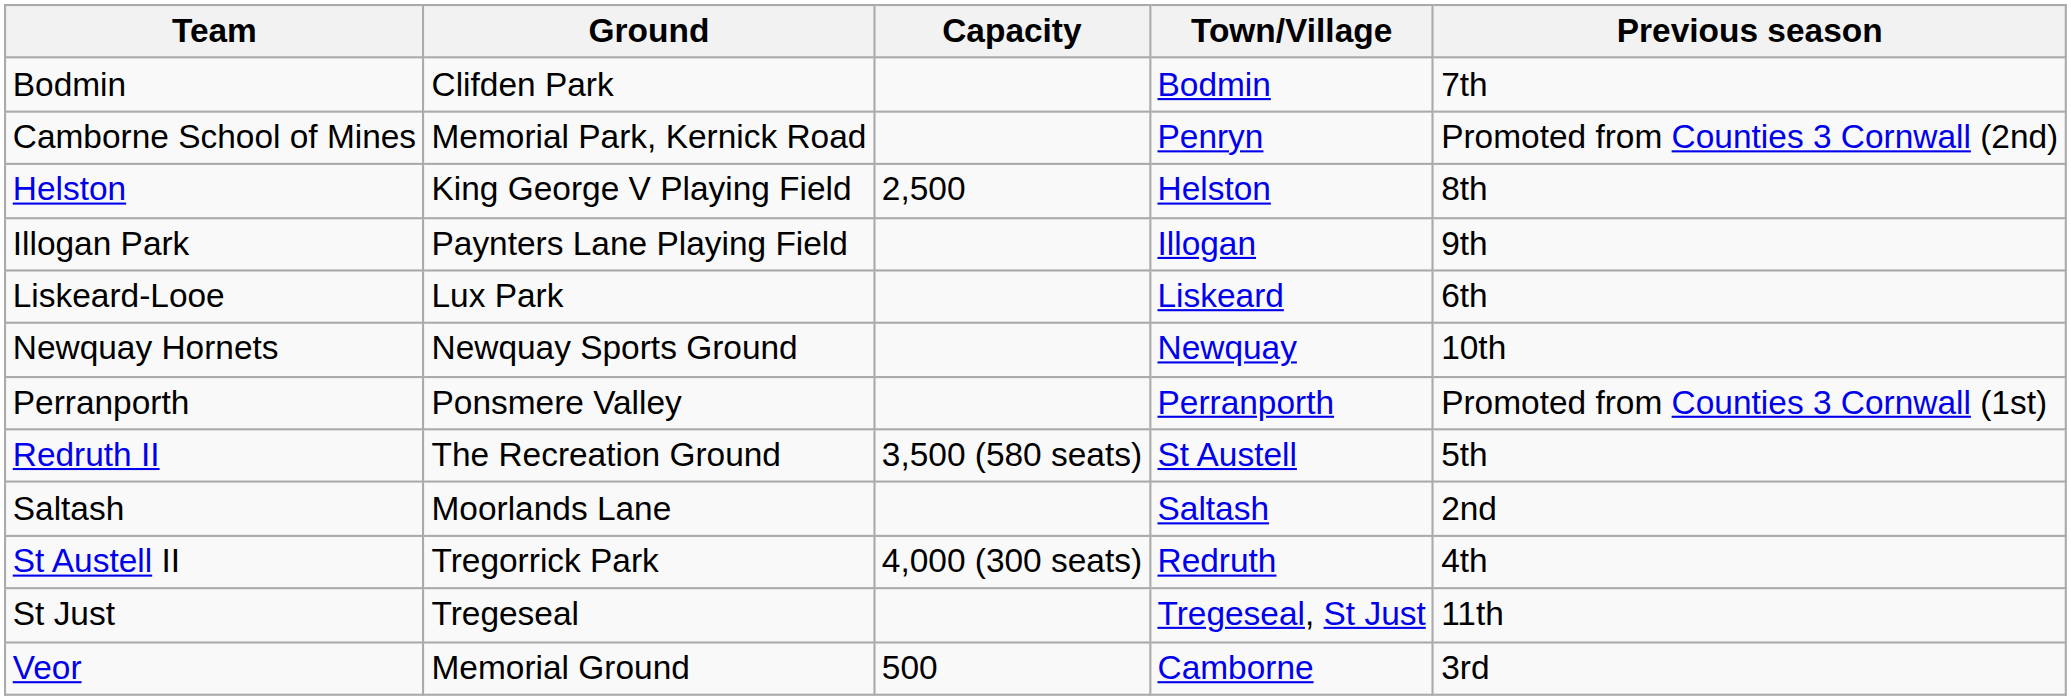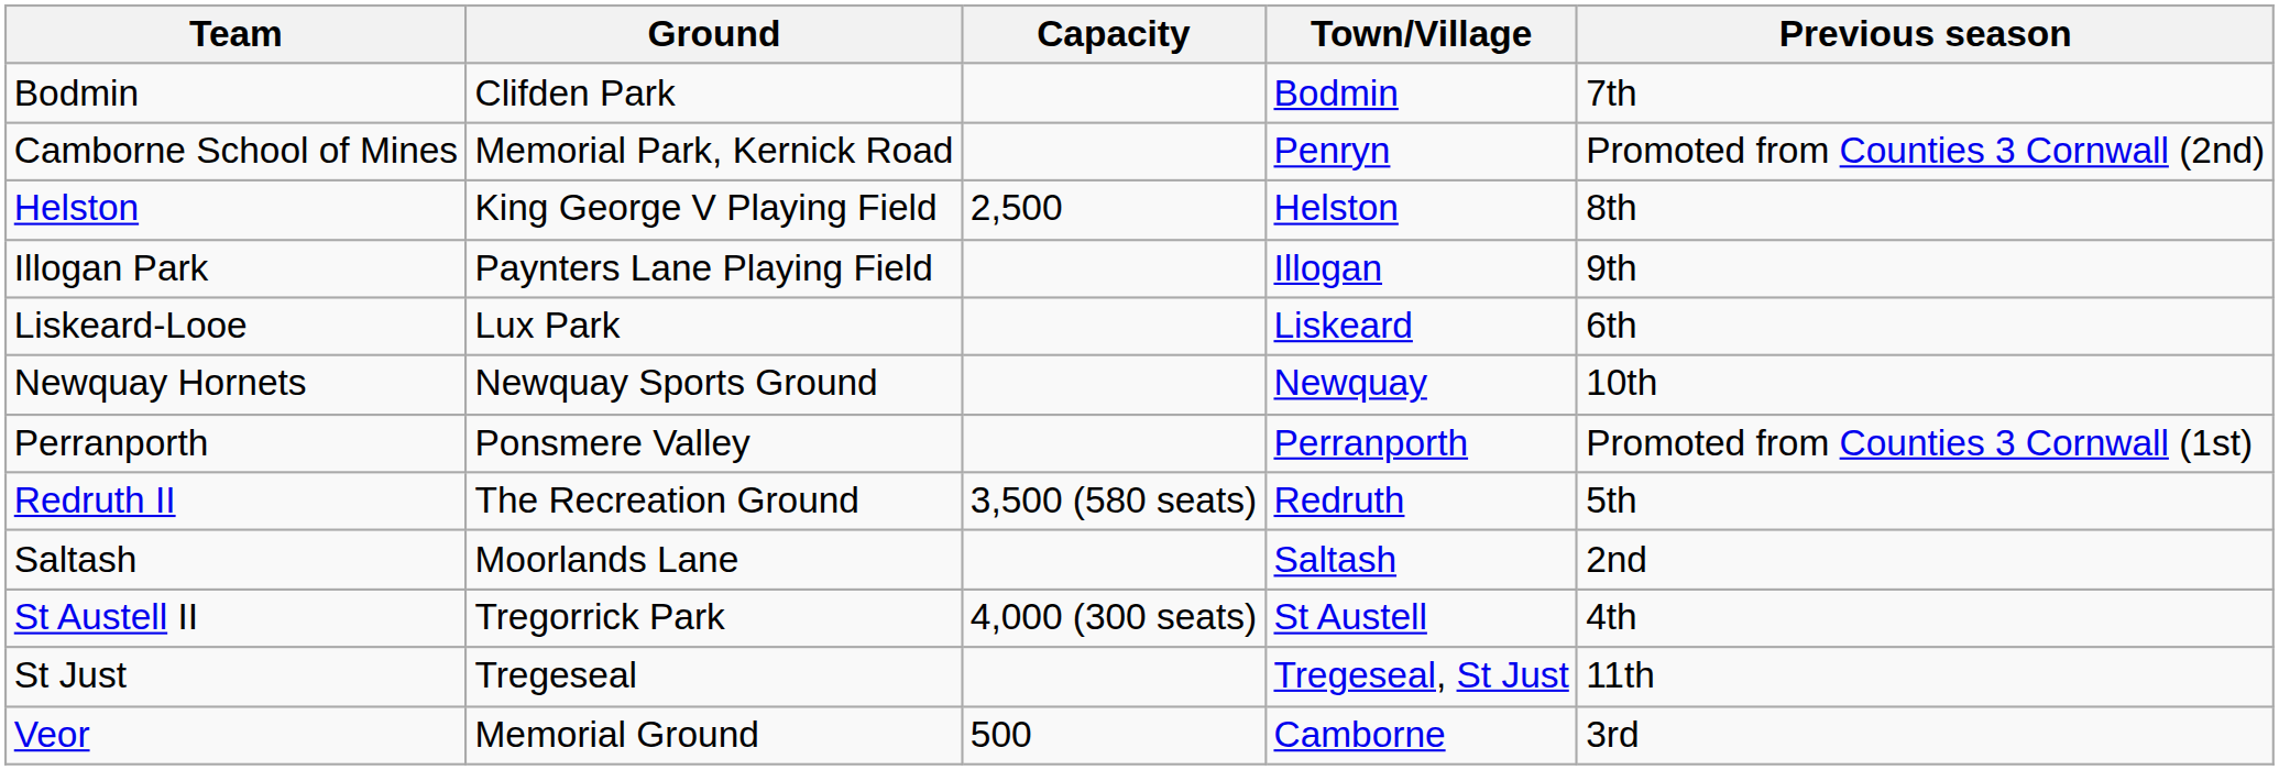Redruth II | Town/Village: St Austell -> Redruth
St Austell II | Town/Village: Redruth -> St Austell
